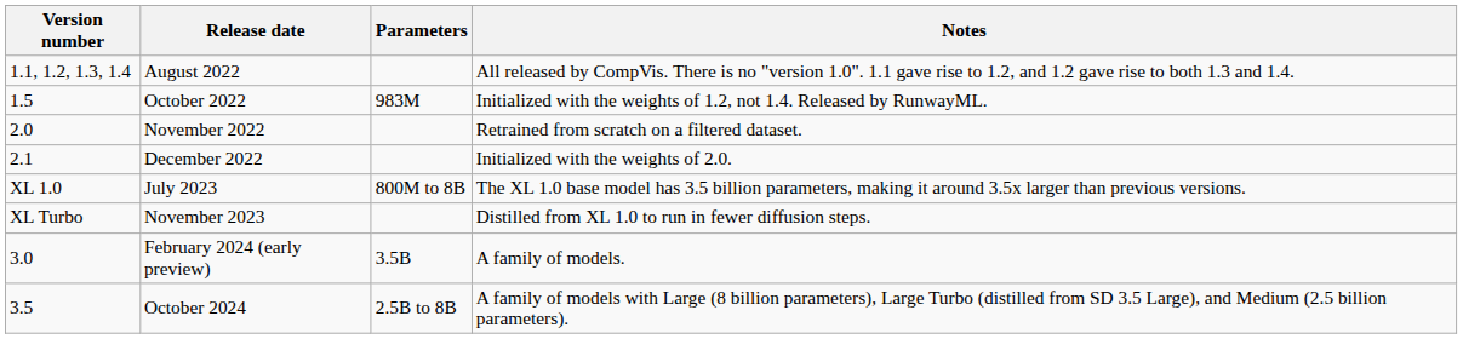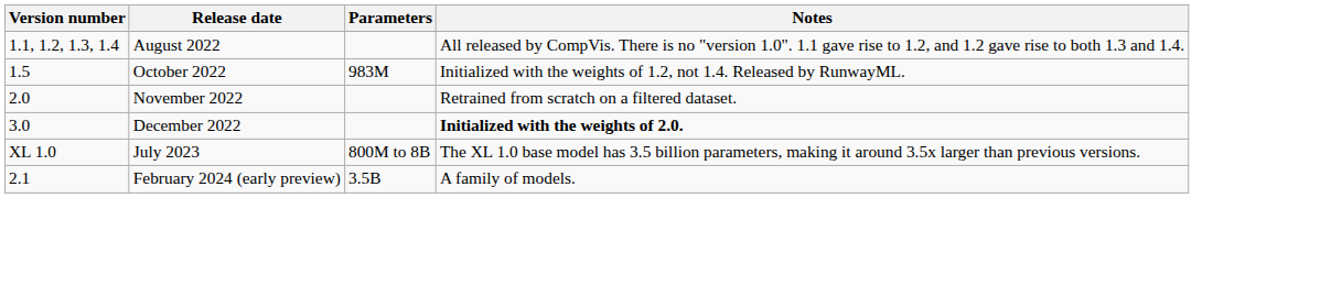December 2022 | Version number: 2.1 -> 3.0
December 2022 | Notes: normal -> bold
- row: XL Turbo | November 2023 | Distilled from XL 1.0 to run in fewer diffusion steps.
February 2024 (early preview) | Version number: 3.0 -> 2.1
- row: 3.5 | October 2024 | 2.5B to 8B | A family of models with Large (8 billion parameters), Large Turbo (distilled from SD 3.5 Large), and Medium (2.5 billion parameters).
